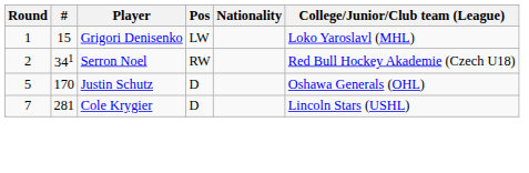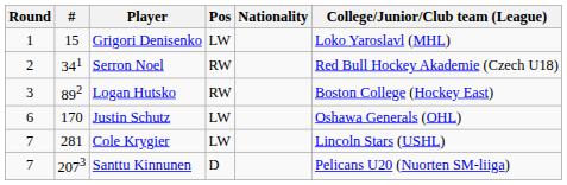+ row: 3 | 892 | Logan Hutsko | RW | Boston College (Hockey East)
Justin Schutz | Round: 5 -> 6
Justin Schutz | Pos: D -> LW
Cole Krygier | Pos: D -> LW
+ row: 7 | 2073 | Santtu Kinnunen | D | Pelicans U20 (Nuorten SM-liiga)
